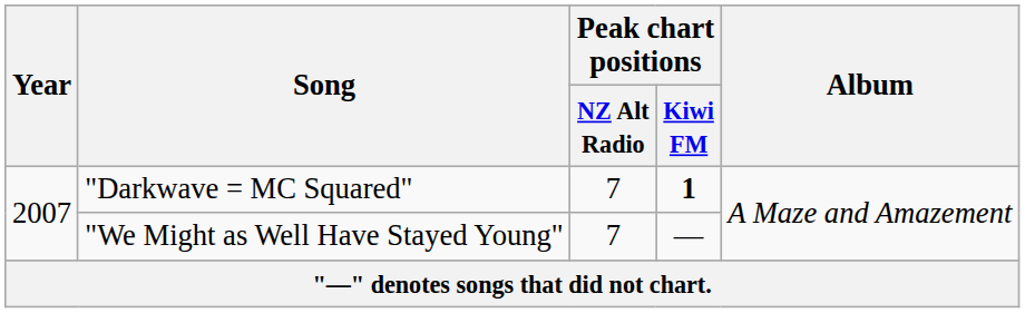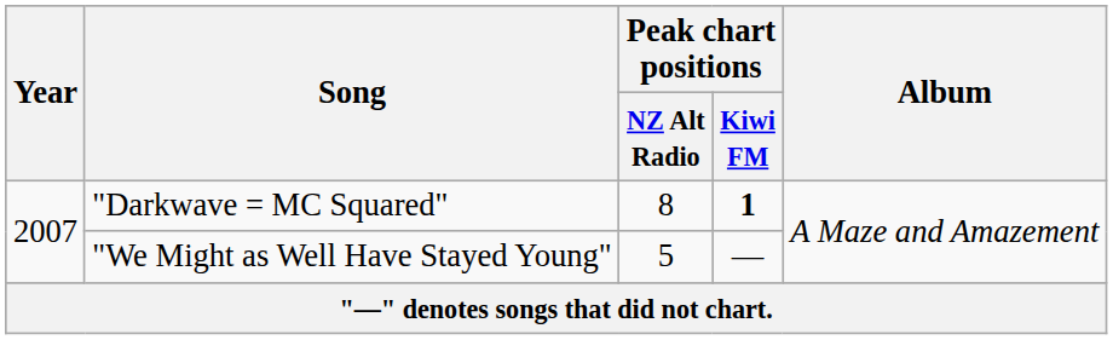"Darkwave = MC Squared" | Peak chart positions / NZ Alt Radio: 7 -> 8
"We Might as Well Have Stayed Young" | Peak chart positions / NZ Alt Radio: 7 -> 5
